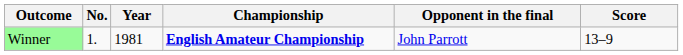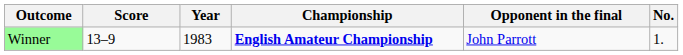columns swapped: No. <-> Score
Winner | Year: 1981 -> 1983
